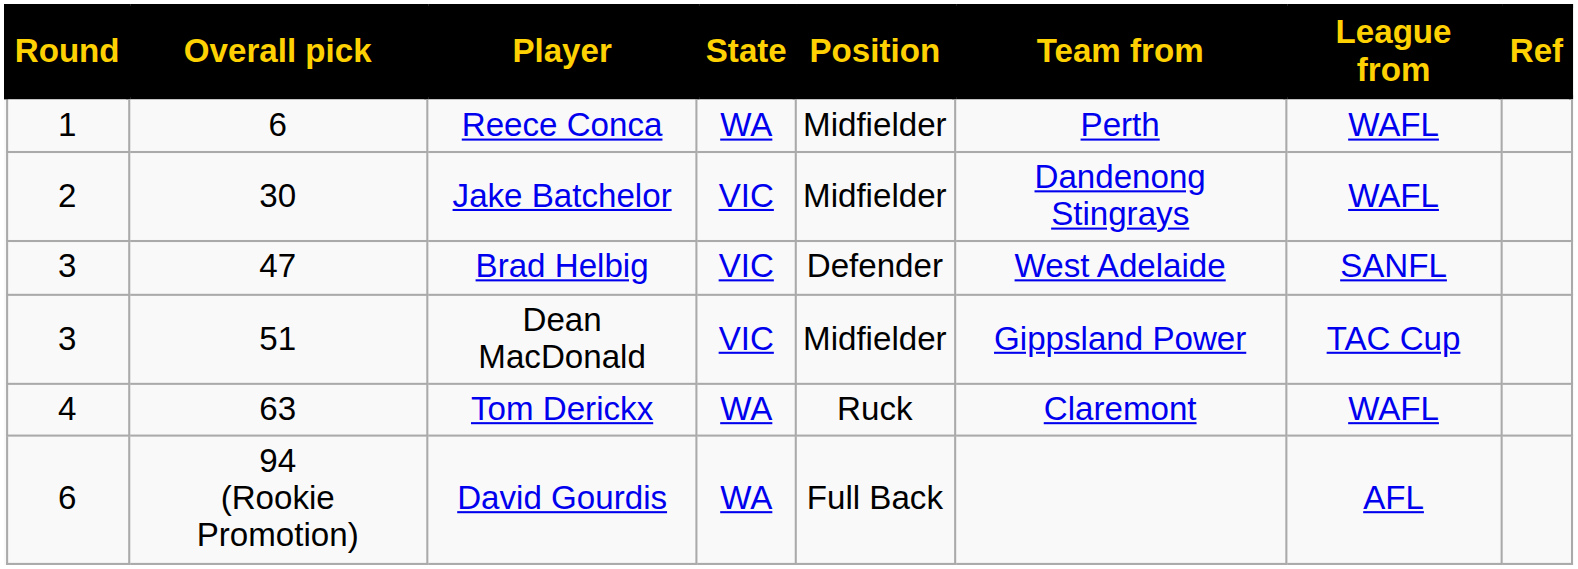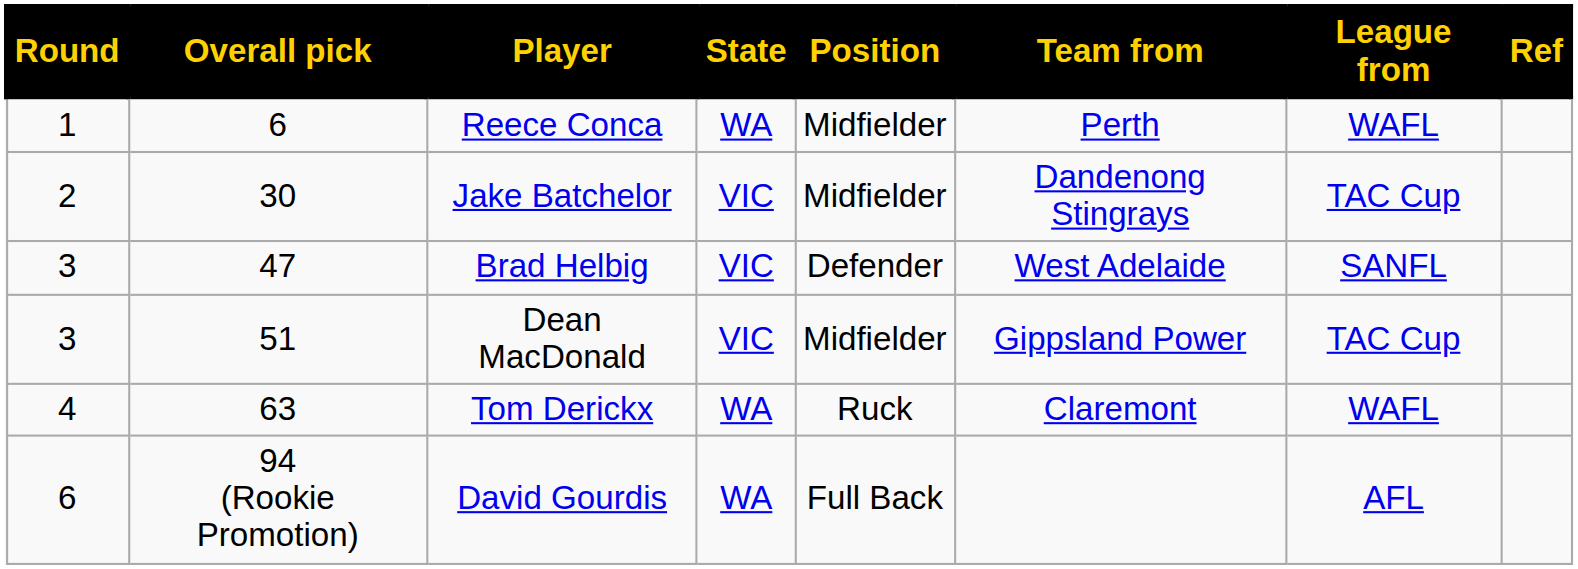Jake Batchelor | League from: WAFL -> TAC Cup
